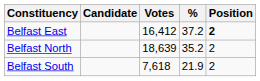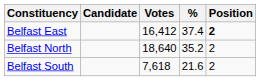Belfast East | %: 37.2 -> 37.4
Belfast North | Votes: 18,639 -> 18,640
Belfast South | %: 21.9 -> 21.6
